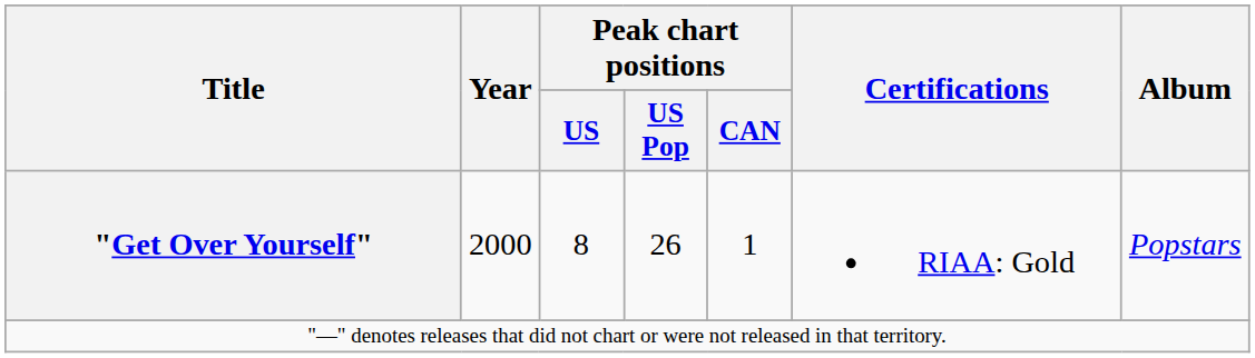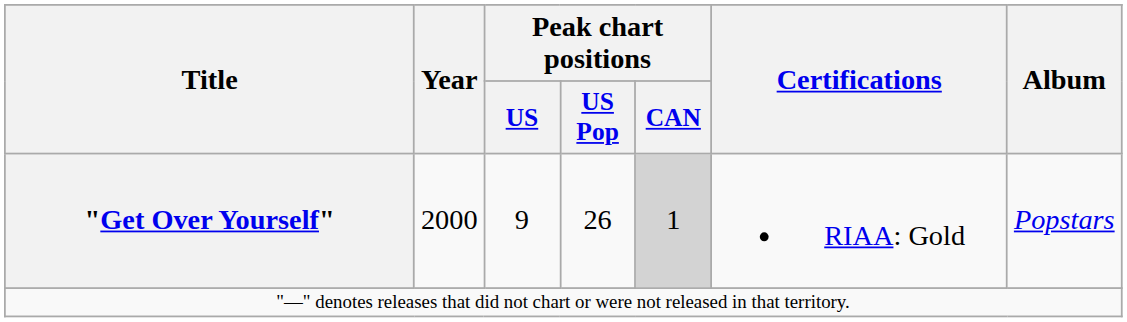"Get Over Yourself" | Peak chart positions / US: 8 -> 9
"Get Over Yourself" | Peak chart positions / CAN: no background -> lightgrey background
